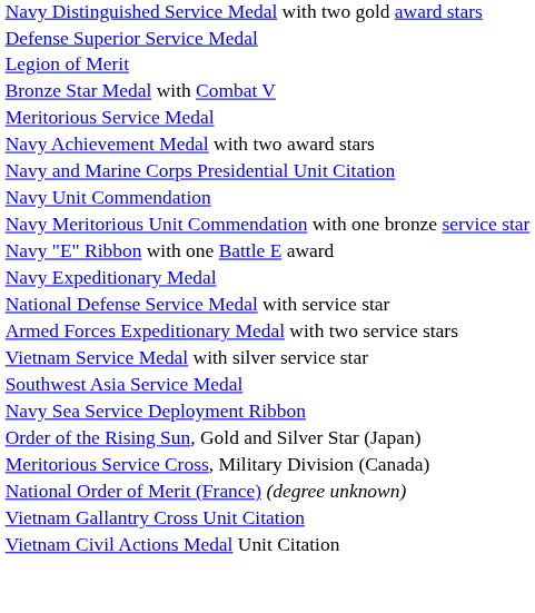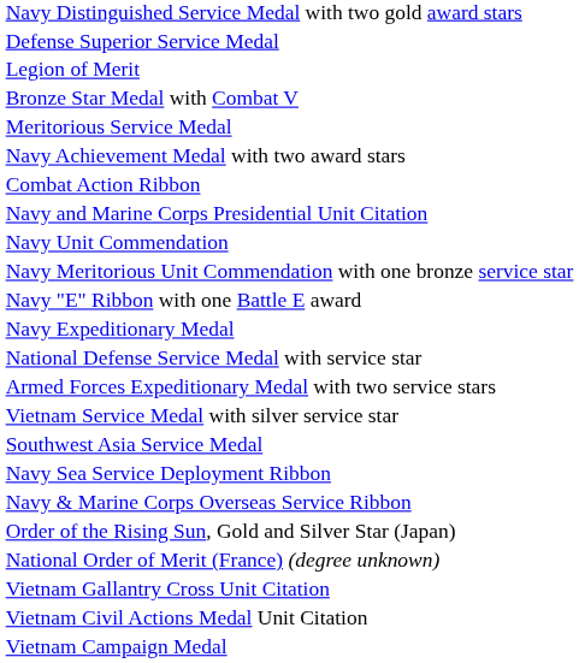+ row: Combat Action Ribbon
+ row: Navy & Marine Corps Overseas Service Ribbon
- row: Meritorious Service Cross, Military Division (Canada)
+ row: Vietnam Campaign Medal
